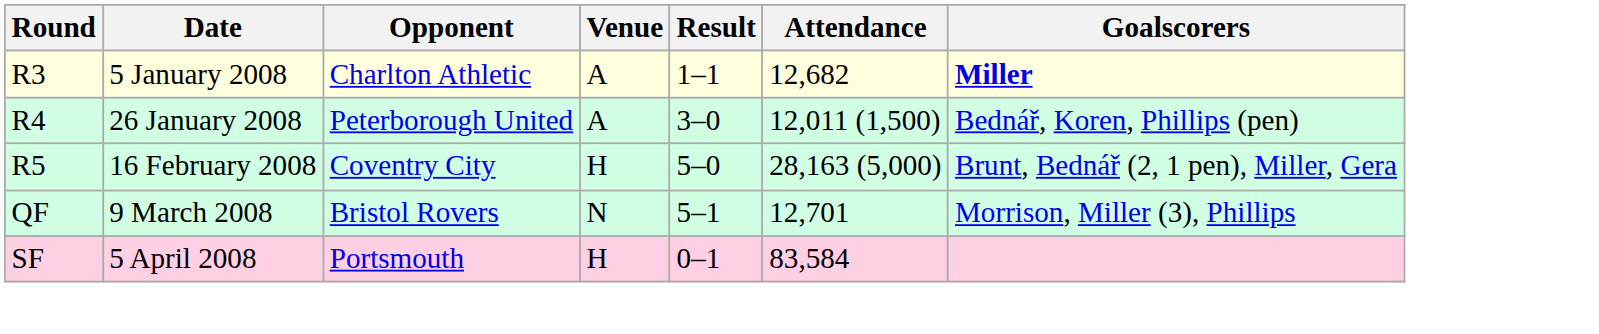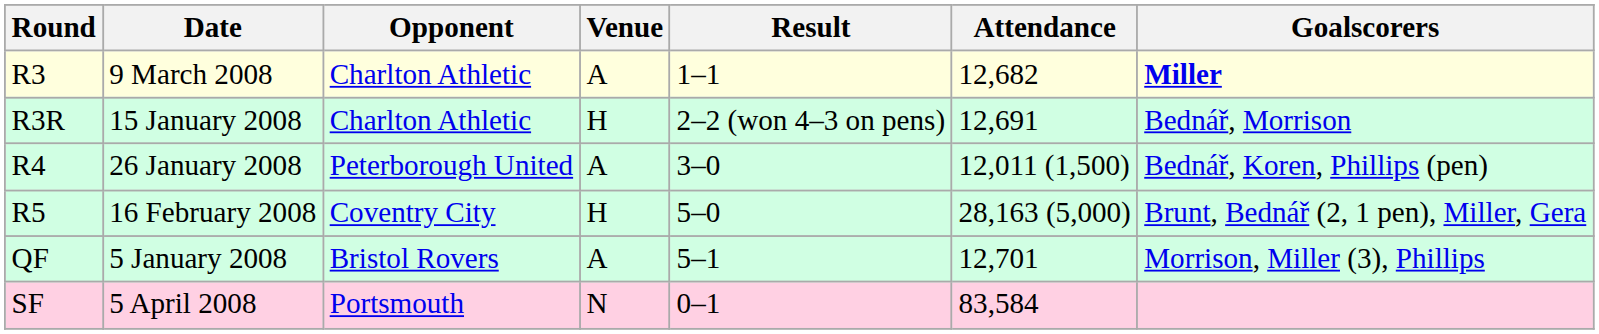R3 | Date: 5 January 2008 -> 9 March 2008
+ row: R3R | 15 January 2008 | Charlton Athletic | H | 2–2 (won 4–3 on pens) | 12,691 | Bednář, Morrison
QF | Date: 9 March 2008 -> 5 January 2008
QF | Venue: N -> A
SF | Venue: H -> N
